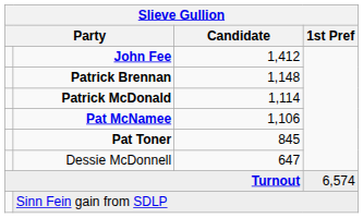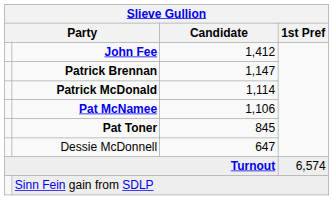Patrick Brennan | Candidate: 1,148 -> 1,147
